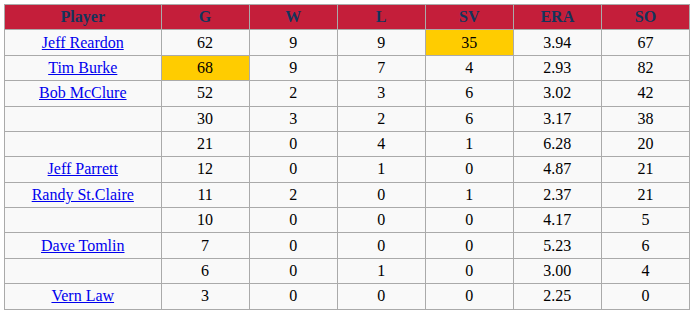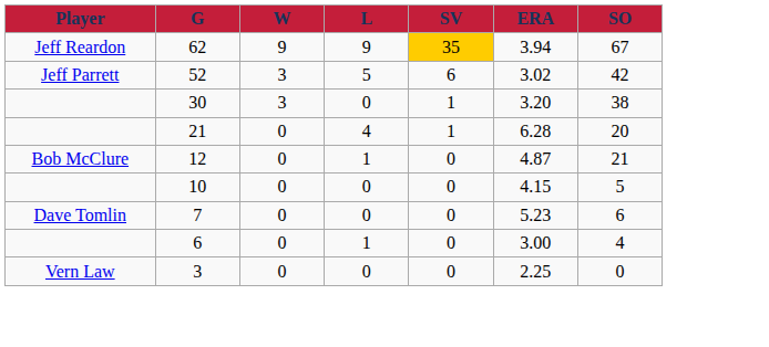- row: Tim Burke | 68 | 9 | 7 | 4 | 2.93 | 82
52 | Player: Bob McClure -> Jeff Parrett
52 | W: 2 -> 3
52 | L: 3 -> 5
30 | L: 2 -> 0
30 | SV: 6 -> 1
30 | ERA: 3.17 -> 3.20
12 | Player: Jeff Parrett -> Bob McClure
- row: Randy St.Claire | 11 | 2 | 0 | 1 | 2.37 | 21
10 | ERA: 4.17 -> 4.15
